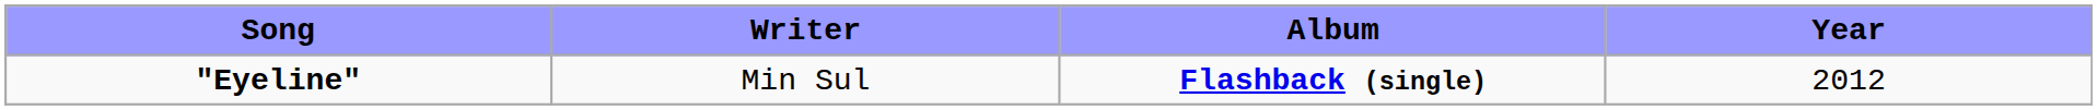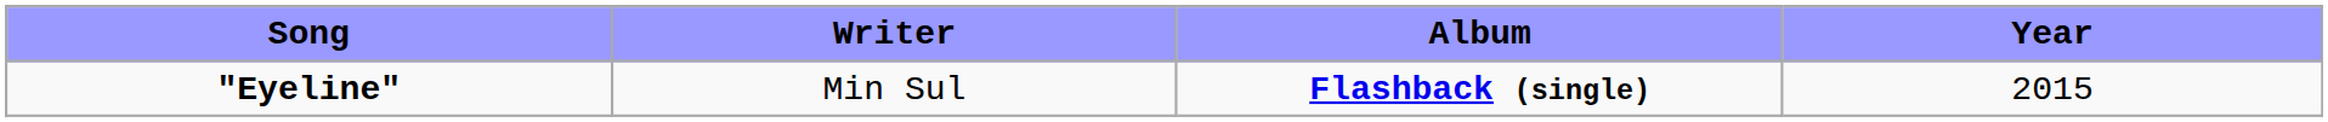"Eyeline" | Year: 2012 -> 2015
